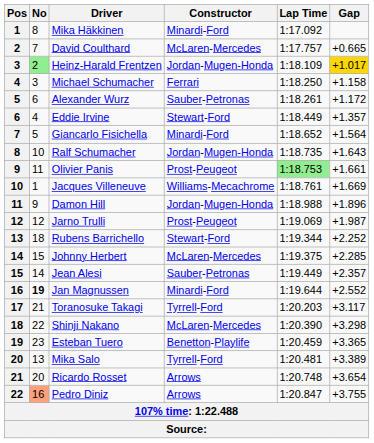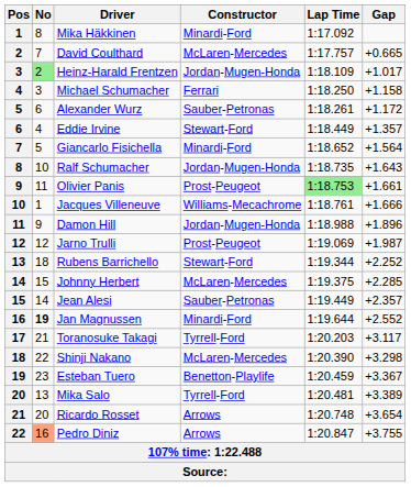Heinz-Harald Frentzen | Gap: gold background -> no background
Jacques Villeneuve | Gap: +1.669 -> +1.666
Esteban Tuero | Gap: +3.365 -> +3.367
